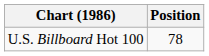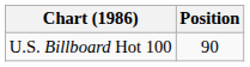U.S. Billboard Hot 100 | Position: 78 -> 90
